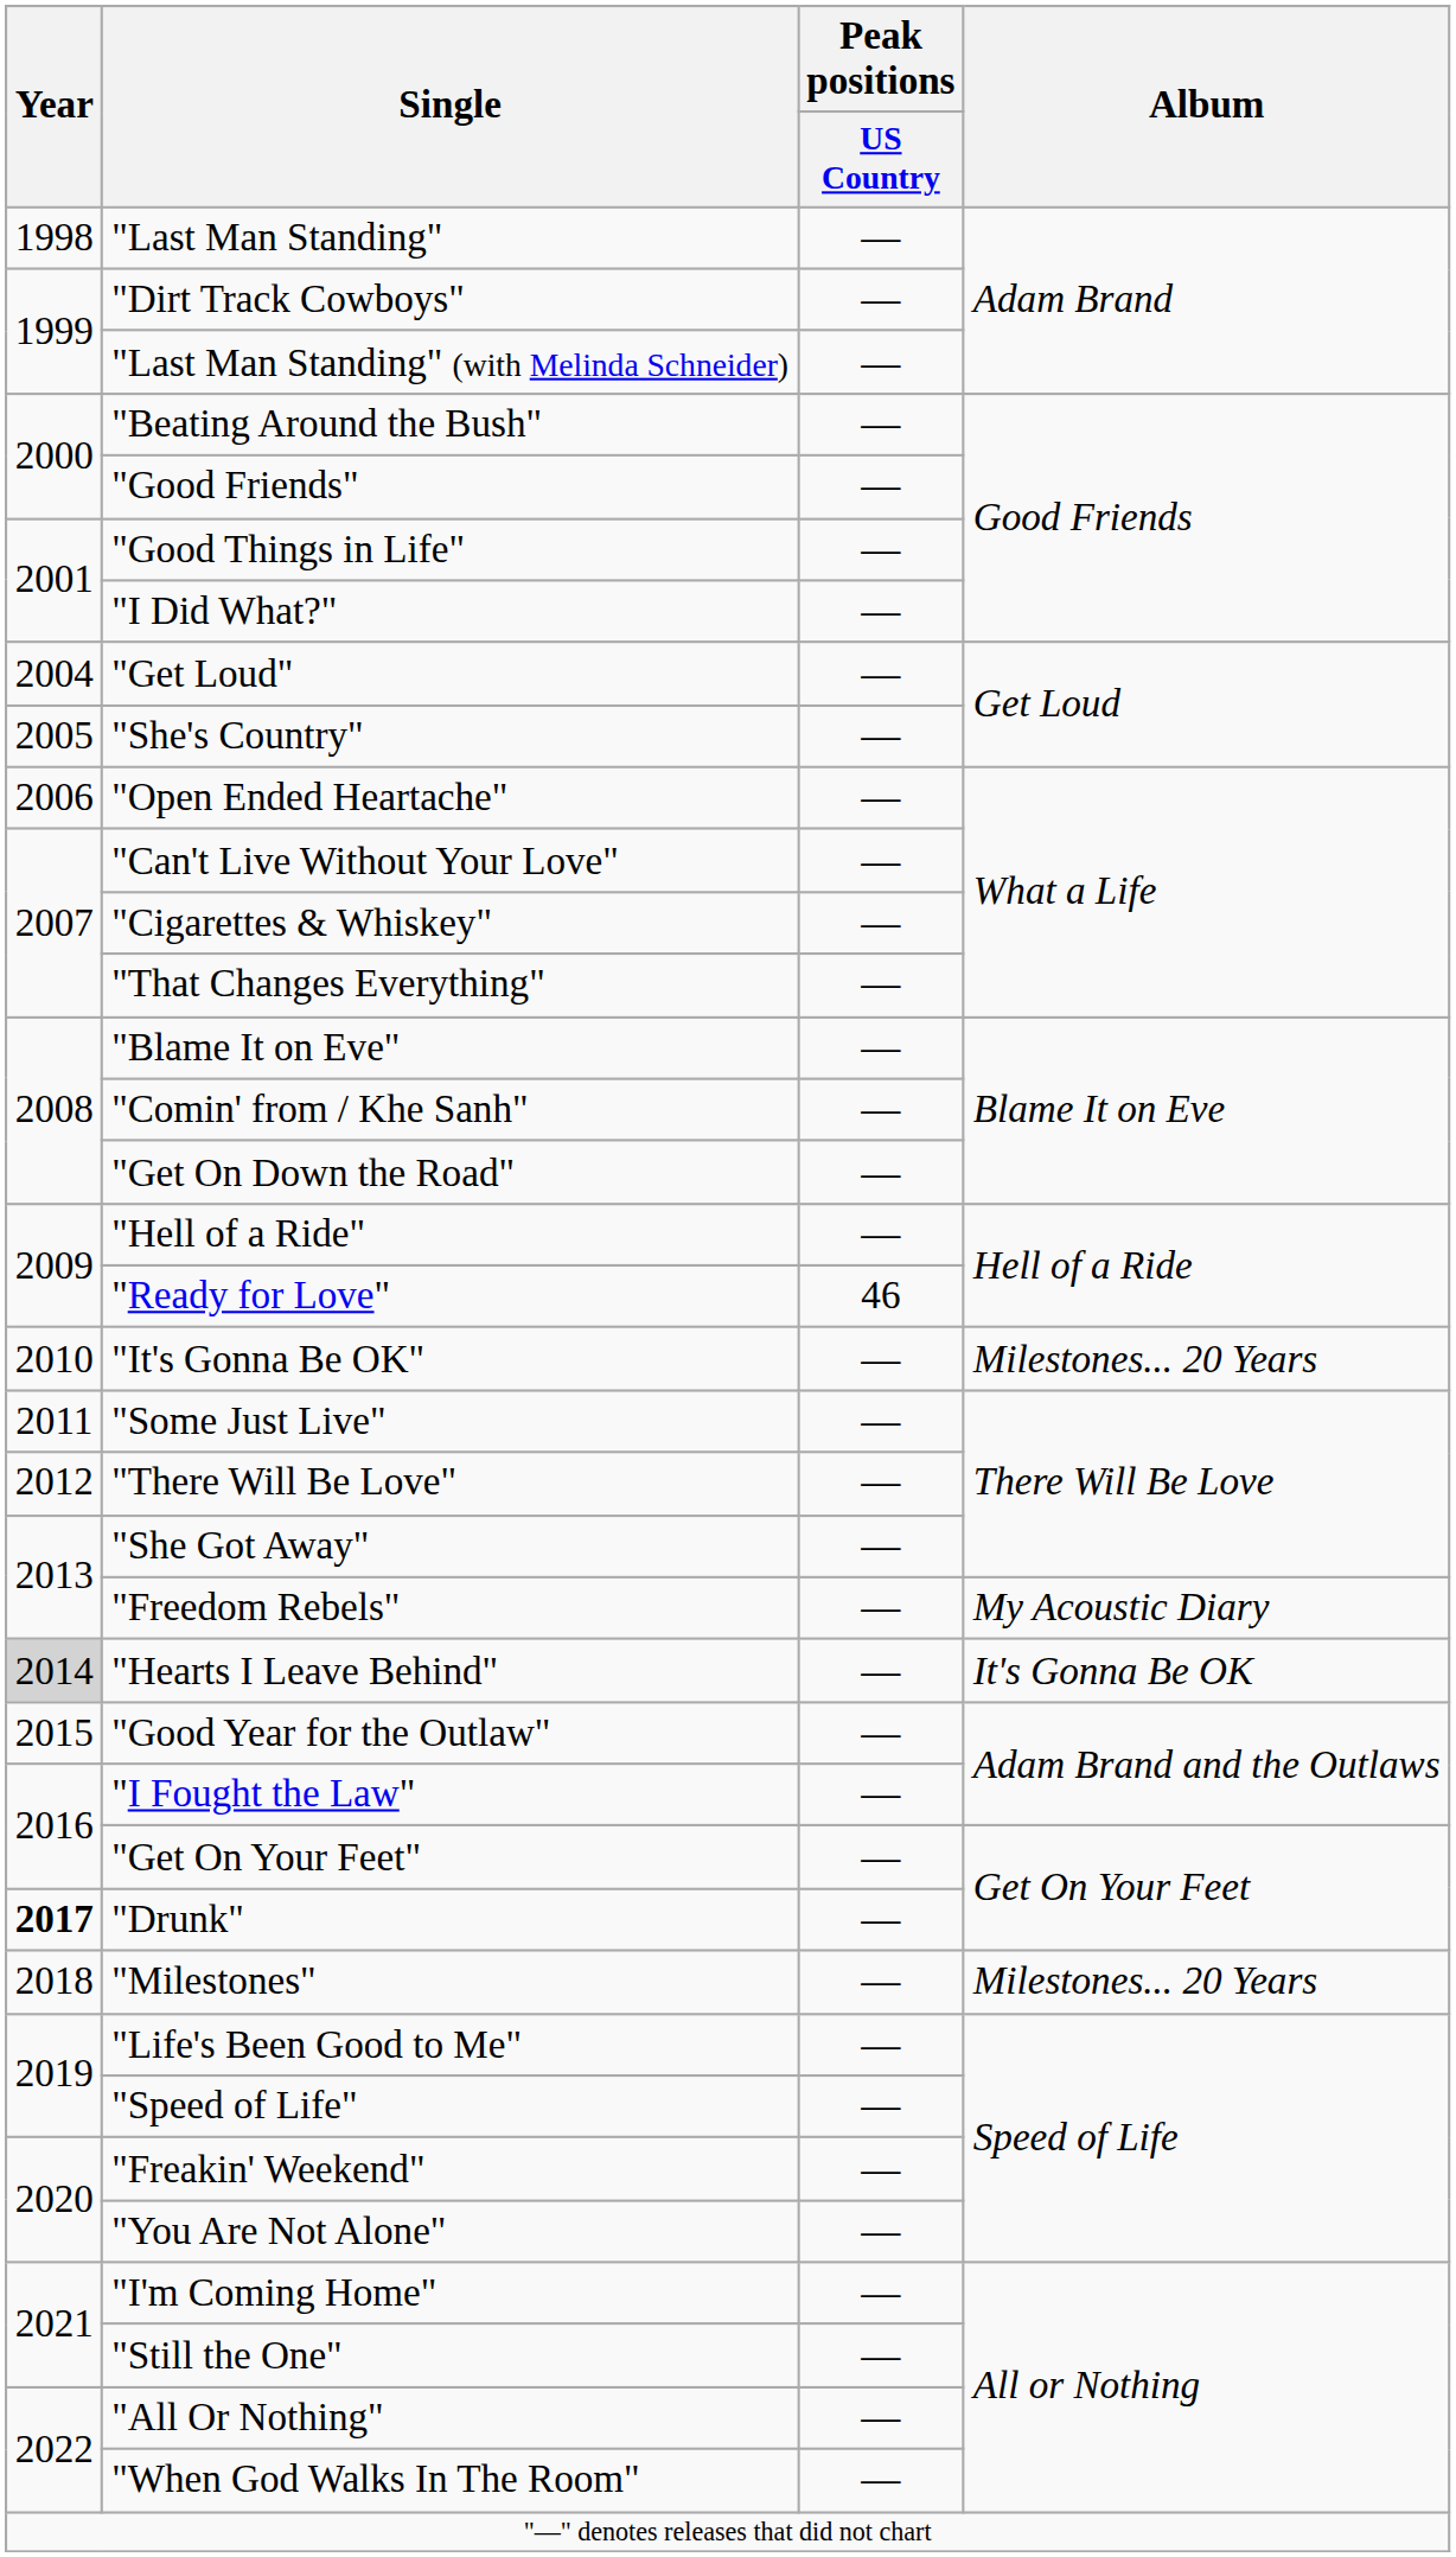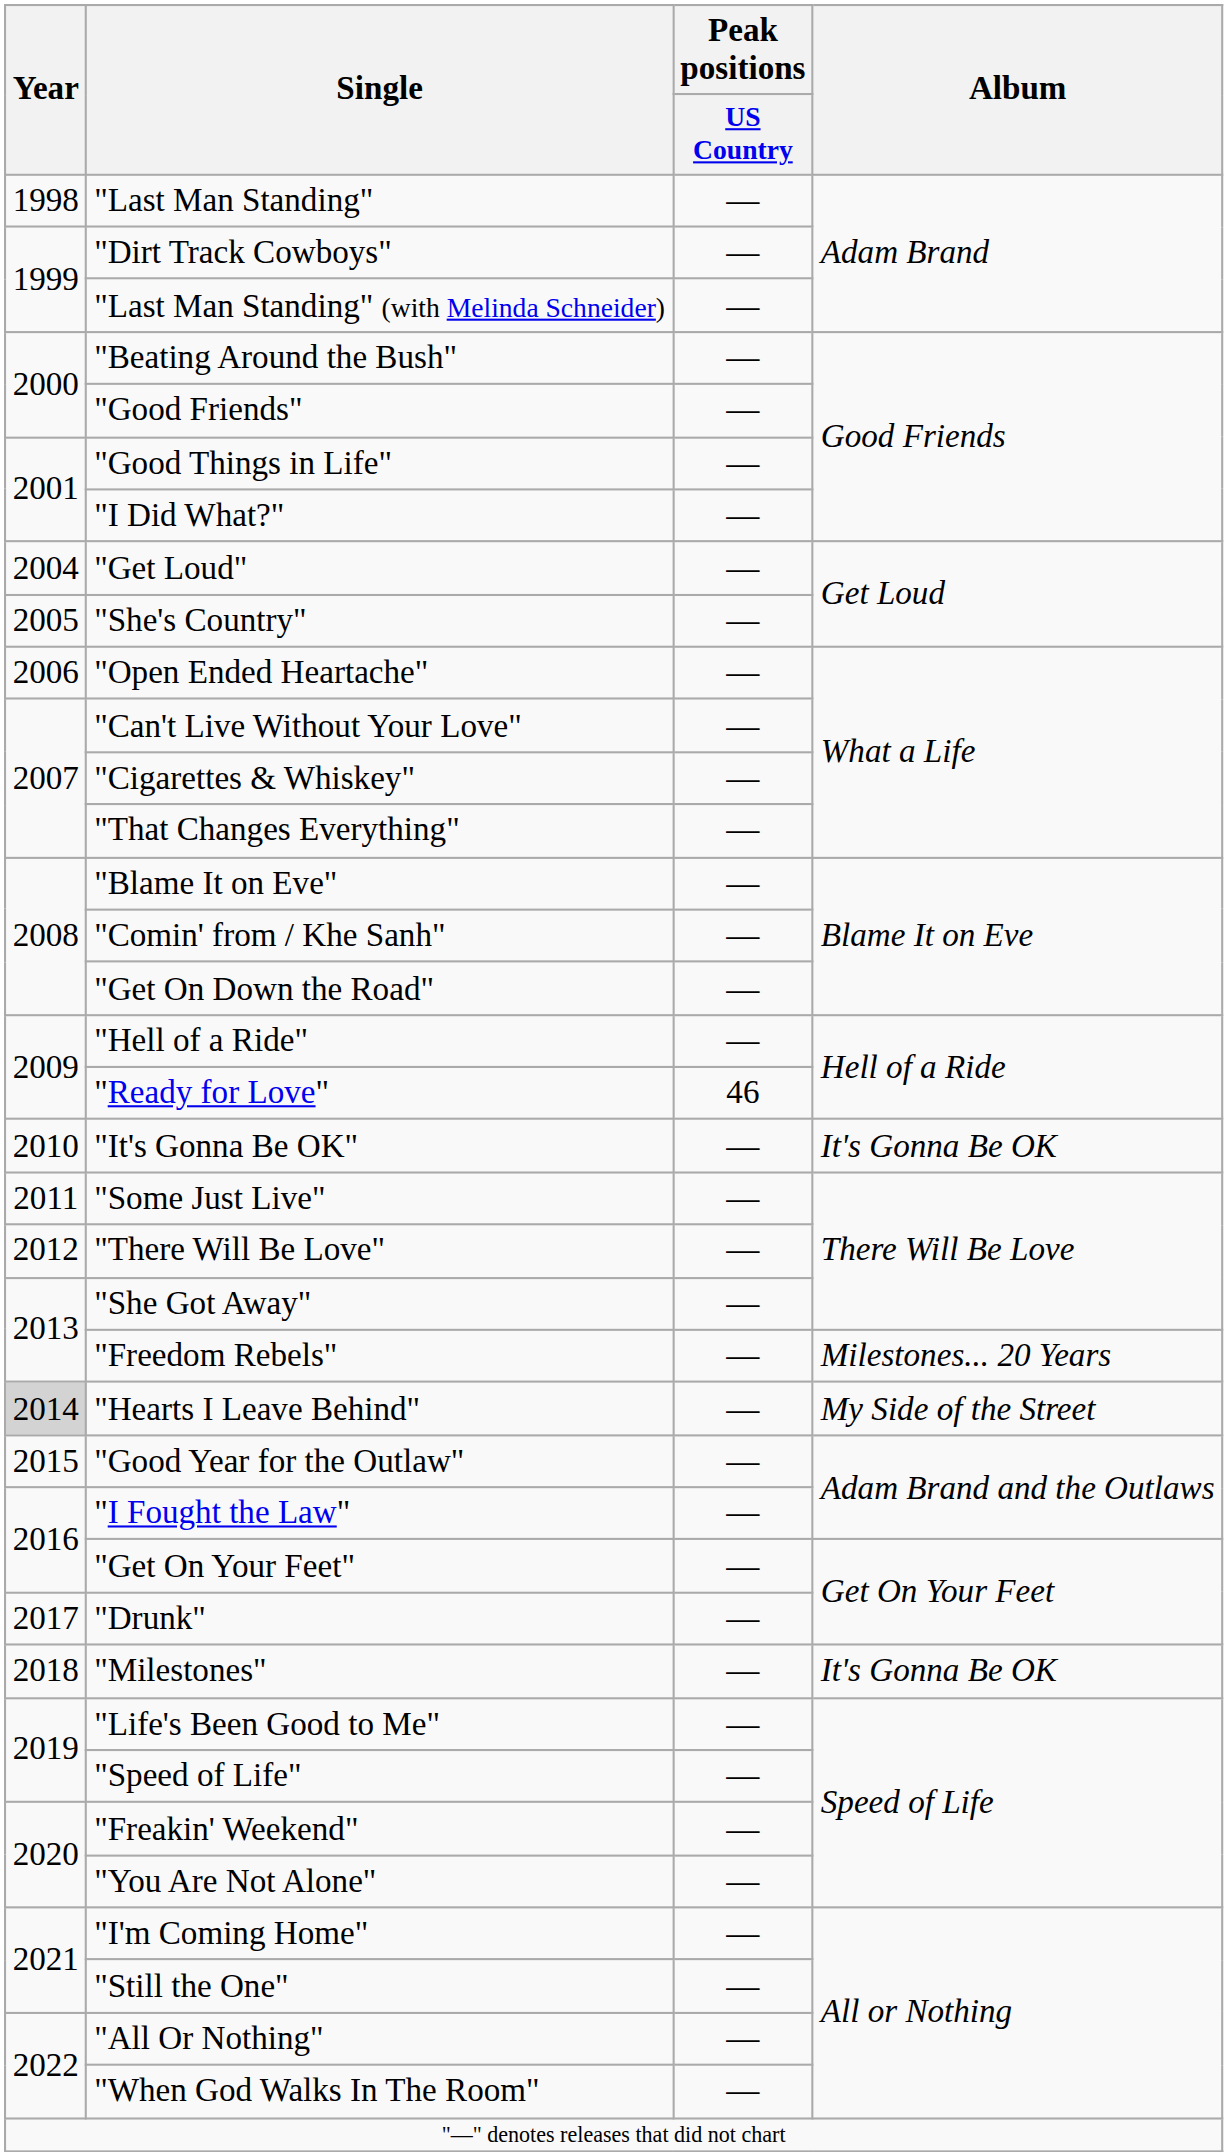"It's Gonna Be OK" | Album: Milestones... 20 Years -> It's Gonna Be OK
"Freedom Rebels" | Album: My Acoustic Diary -> Milestones... 20 Years
"Hearts I Leave Behind" | Album: It's Gonna Be OK -> My Side of the Street
"Drunk" | Year: bold -> normal
"Milestones" | Album: Milestones... 20 Years -> It's Gonna Be OK
